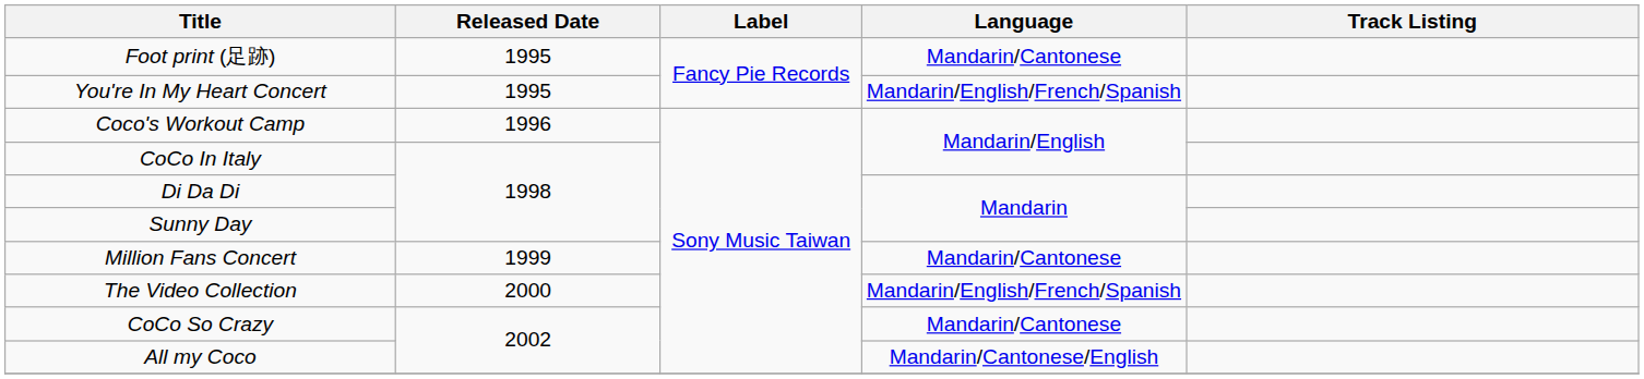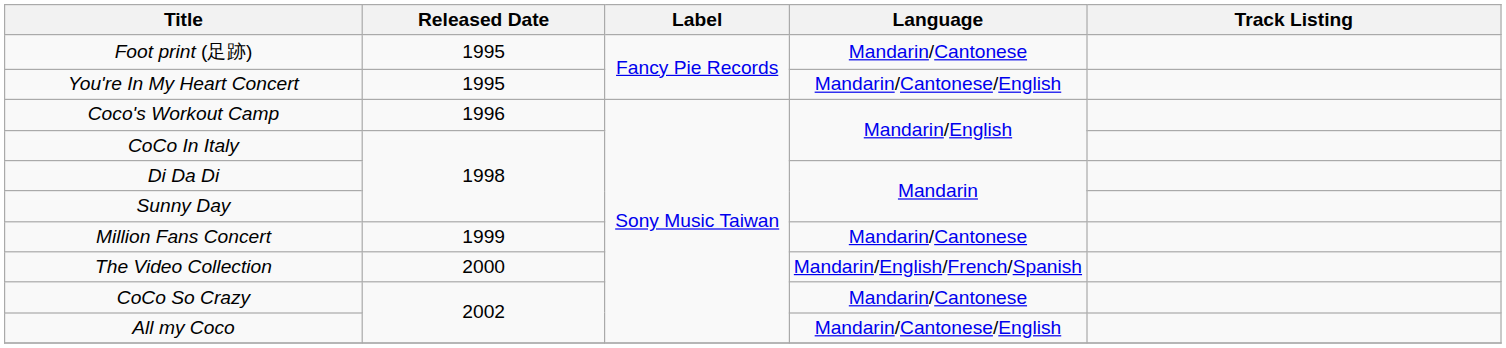You're In My Heart Concert | Language: Mandarin/English/French/Spanish -> Mandarin/Cantonese/English
